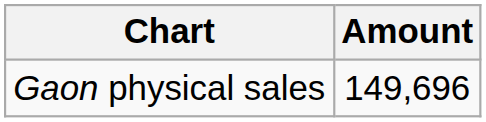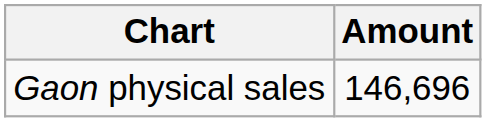Gaon physical sales | Amount: 149,696 -> 146,696
